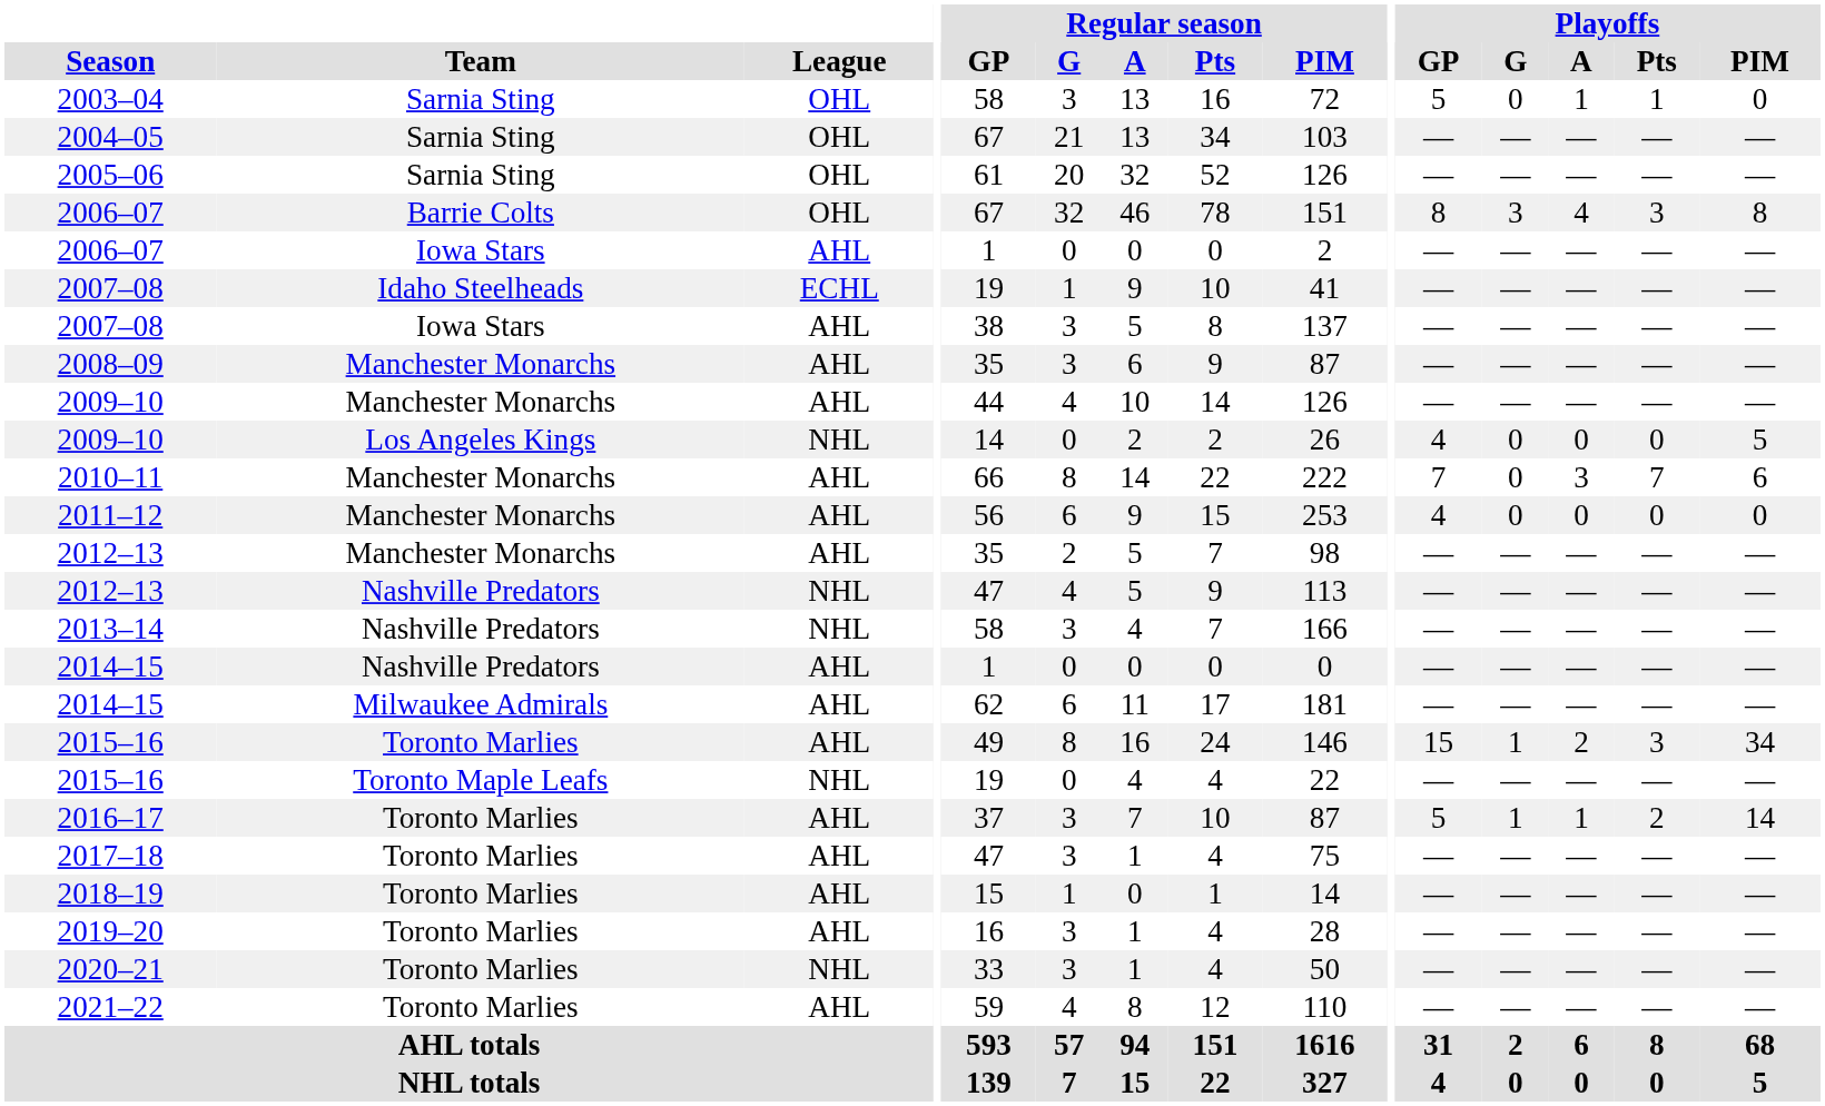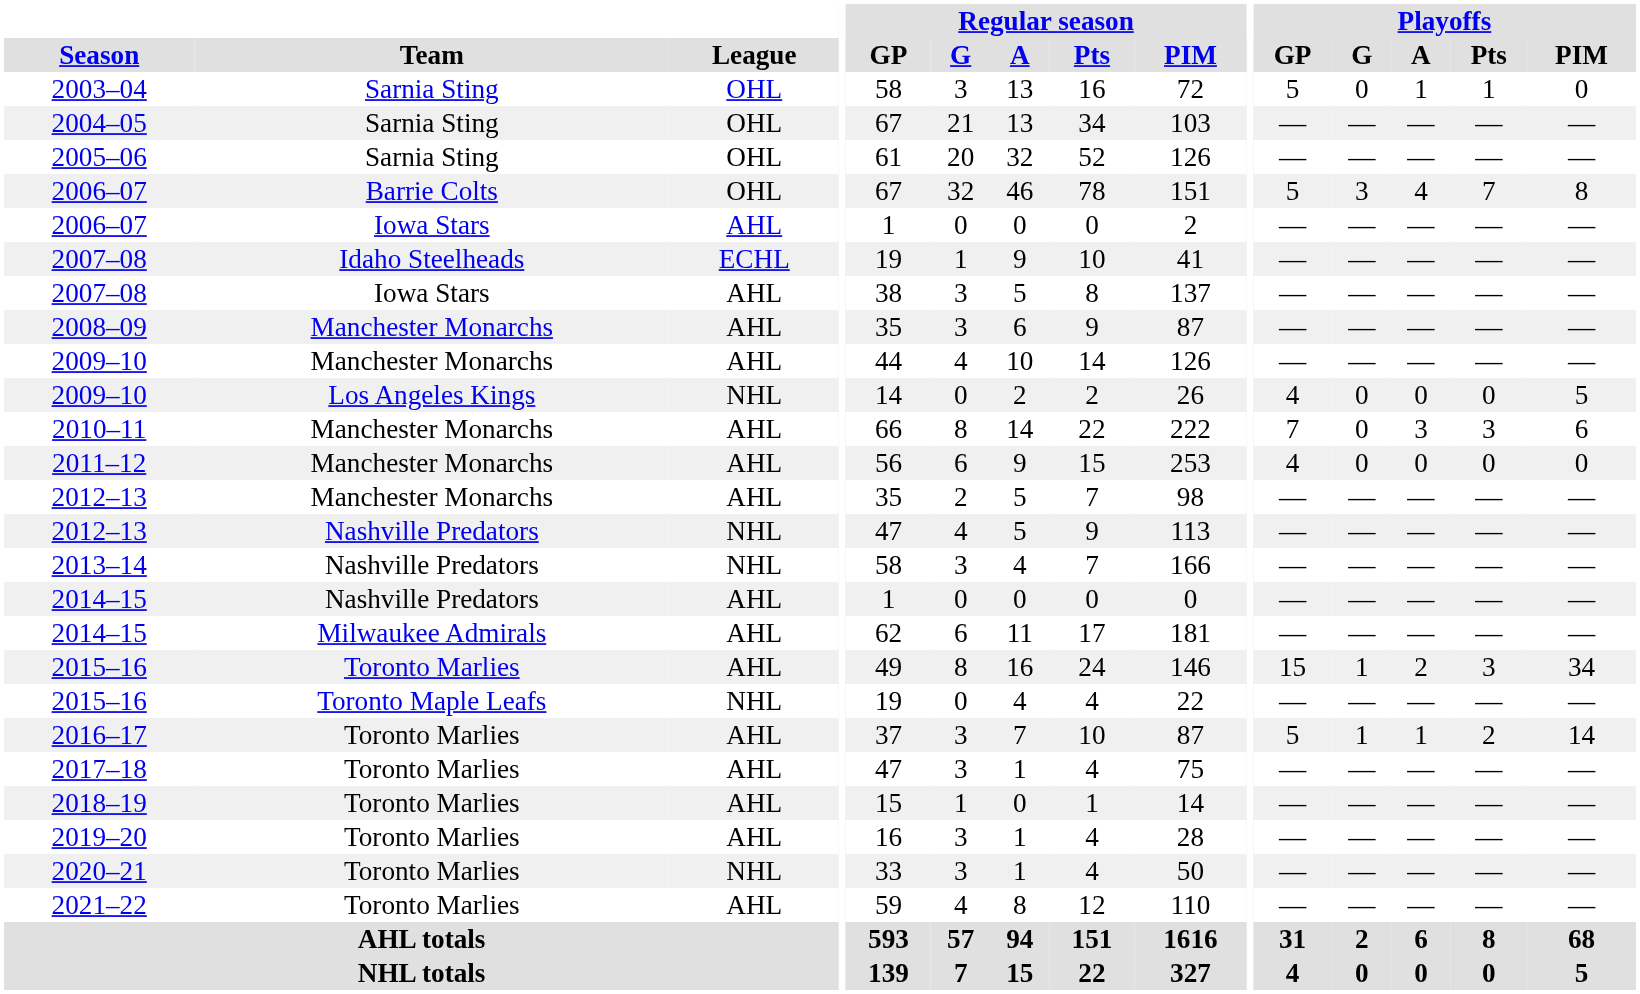2006–07 / Barrie Colts | Playoffs / GP: 8 -> 5
2006–07 / Barrie Colts | Playoffs / Pts: 3 -> 7
2010–11 | Playoffs / Pts: 7 -> 3
